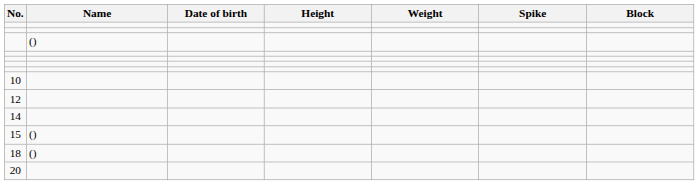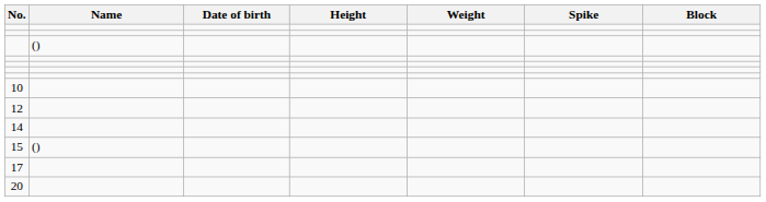+ row: 17
- row: 18 | ()
